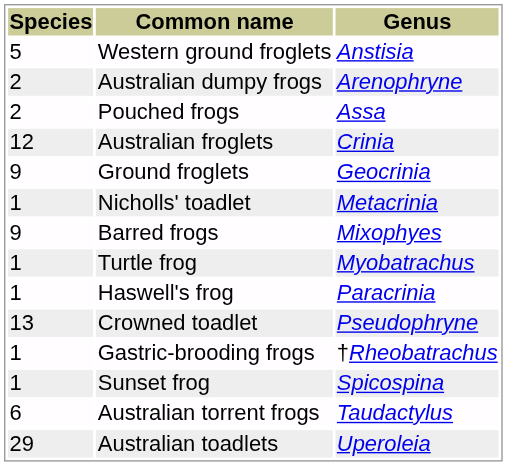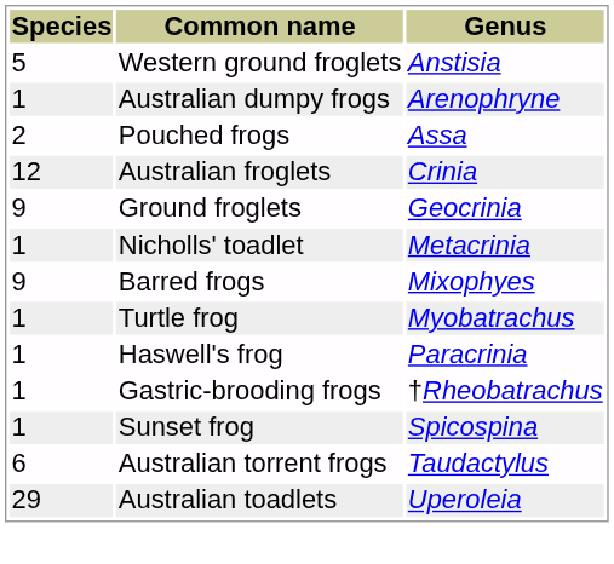Australian dumpy frogs | Species: 2 -> 1
- row: 13 | Crowned toadlet | Pseudophryne
